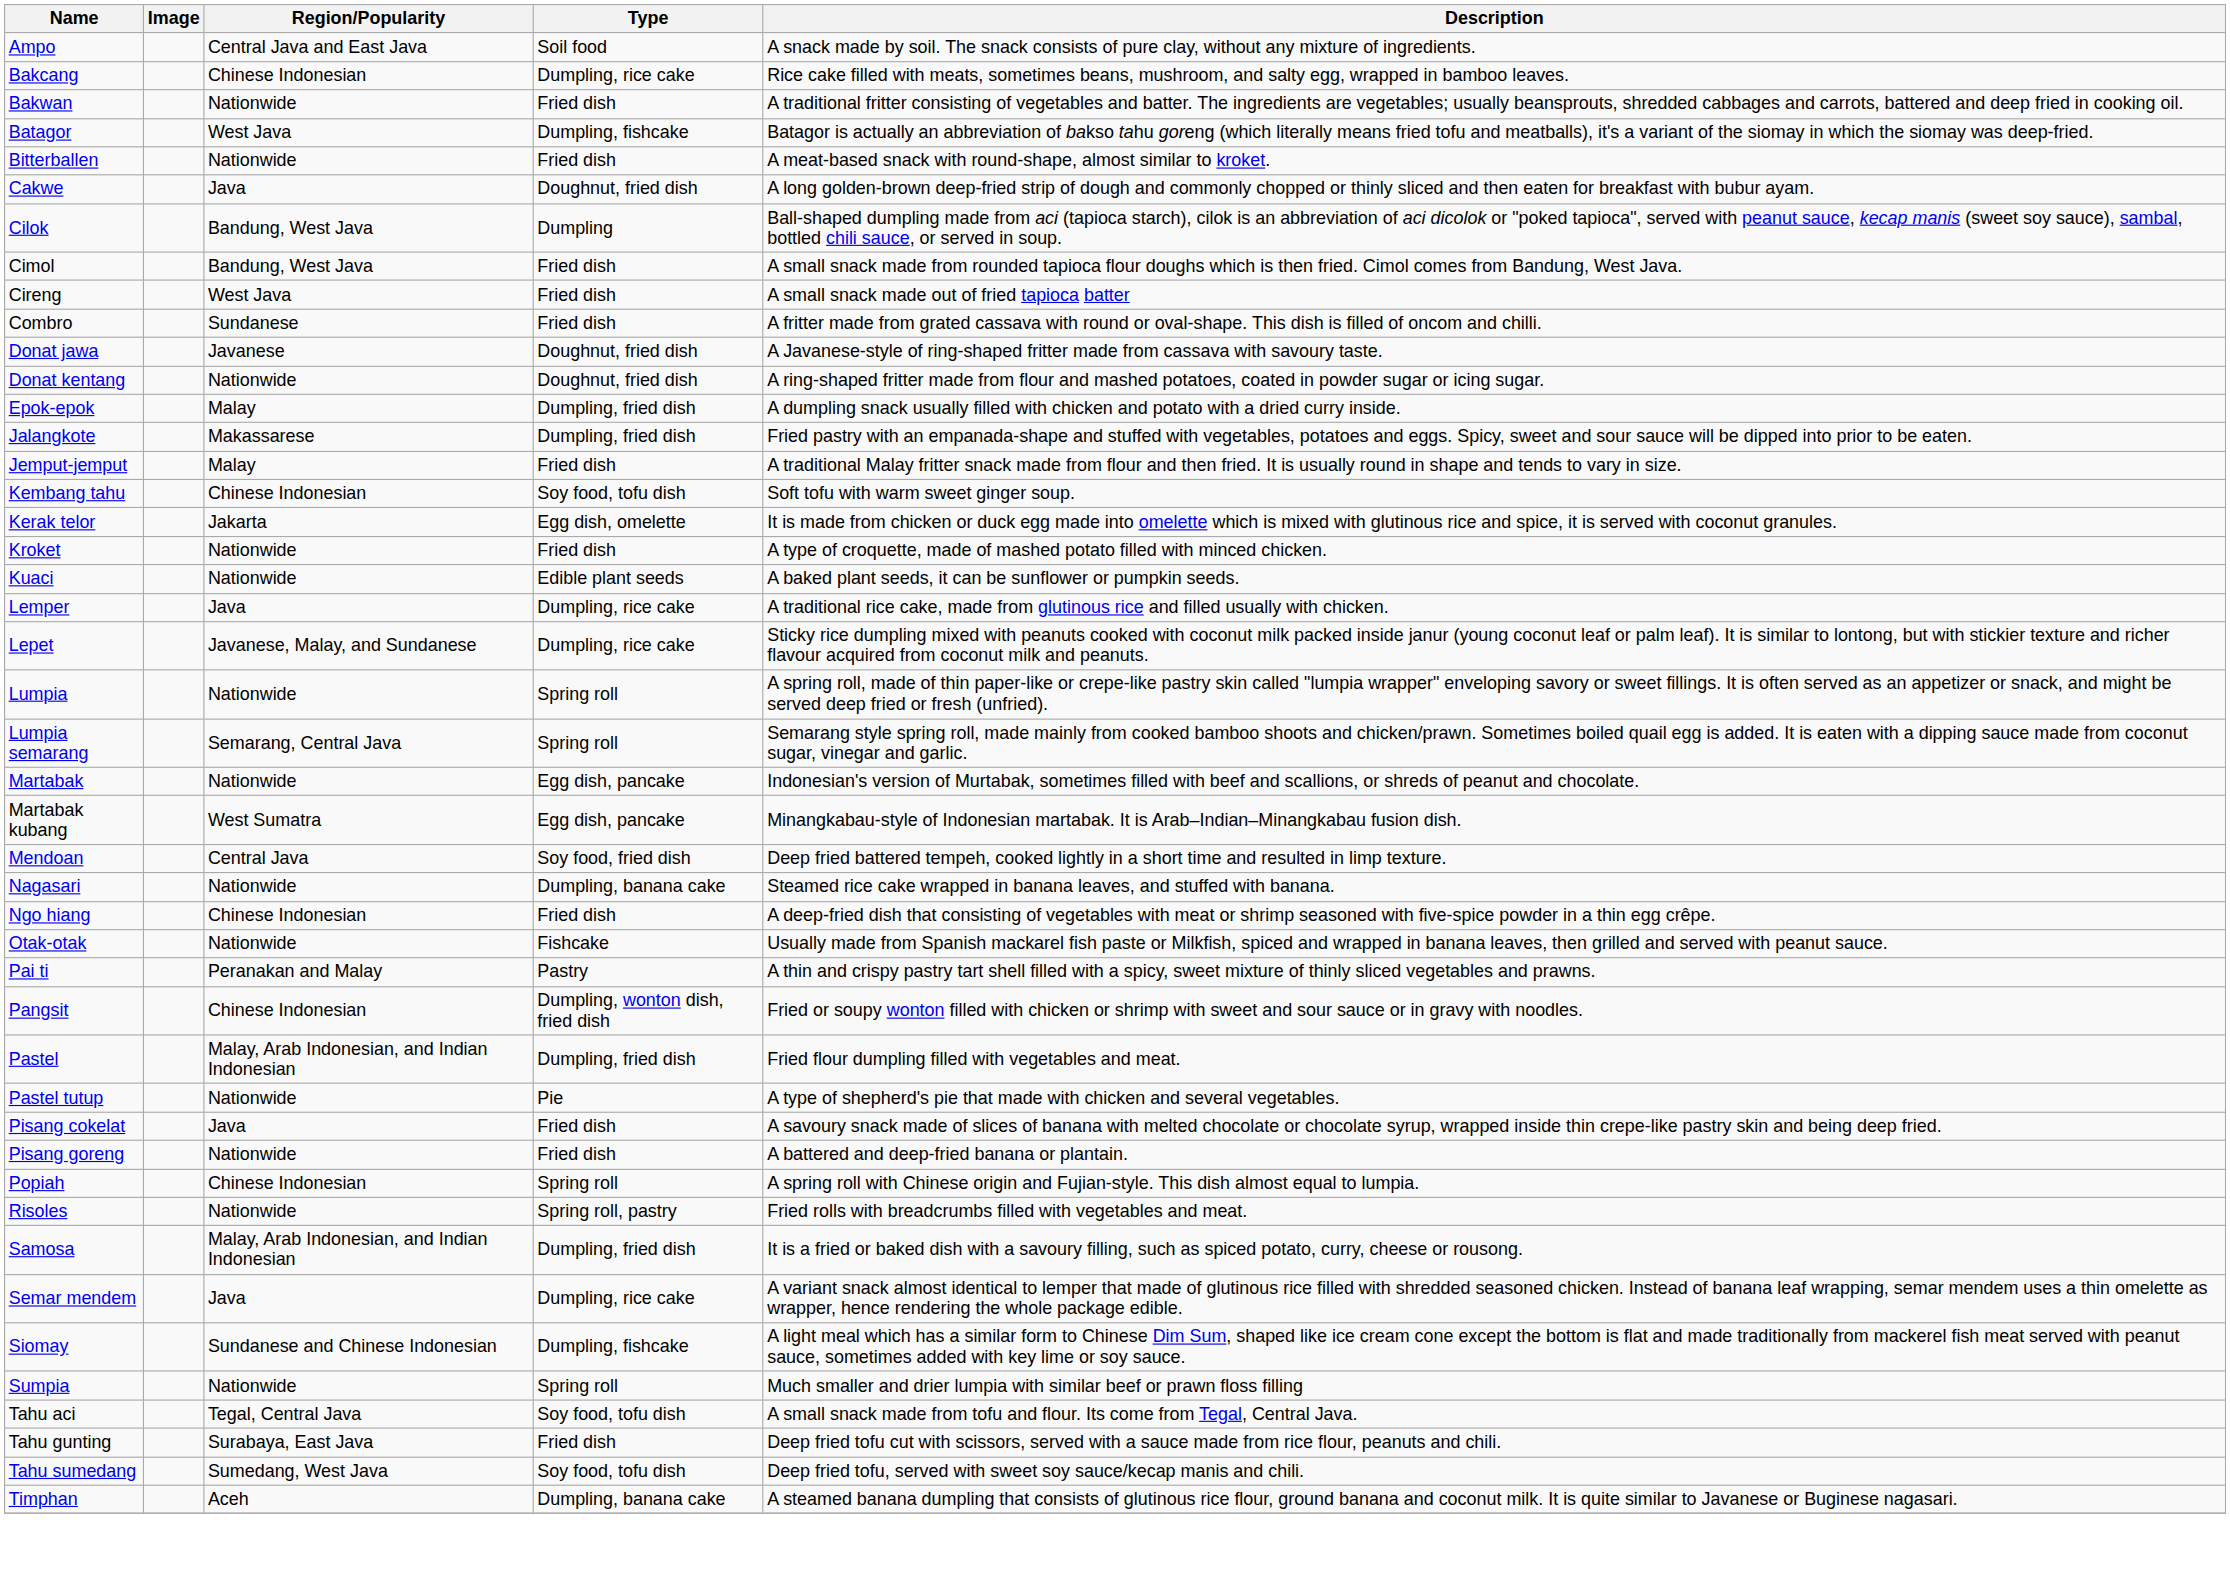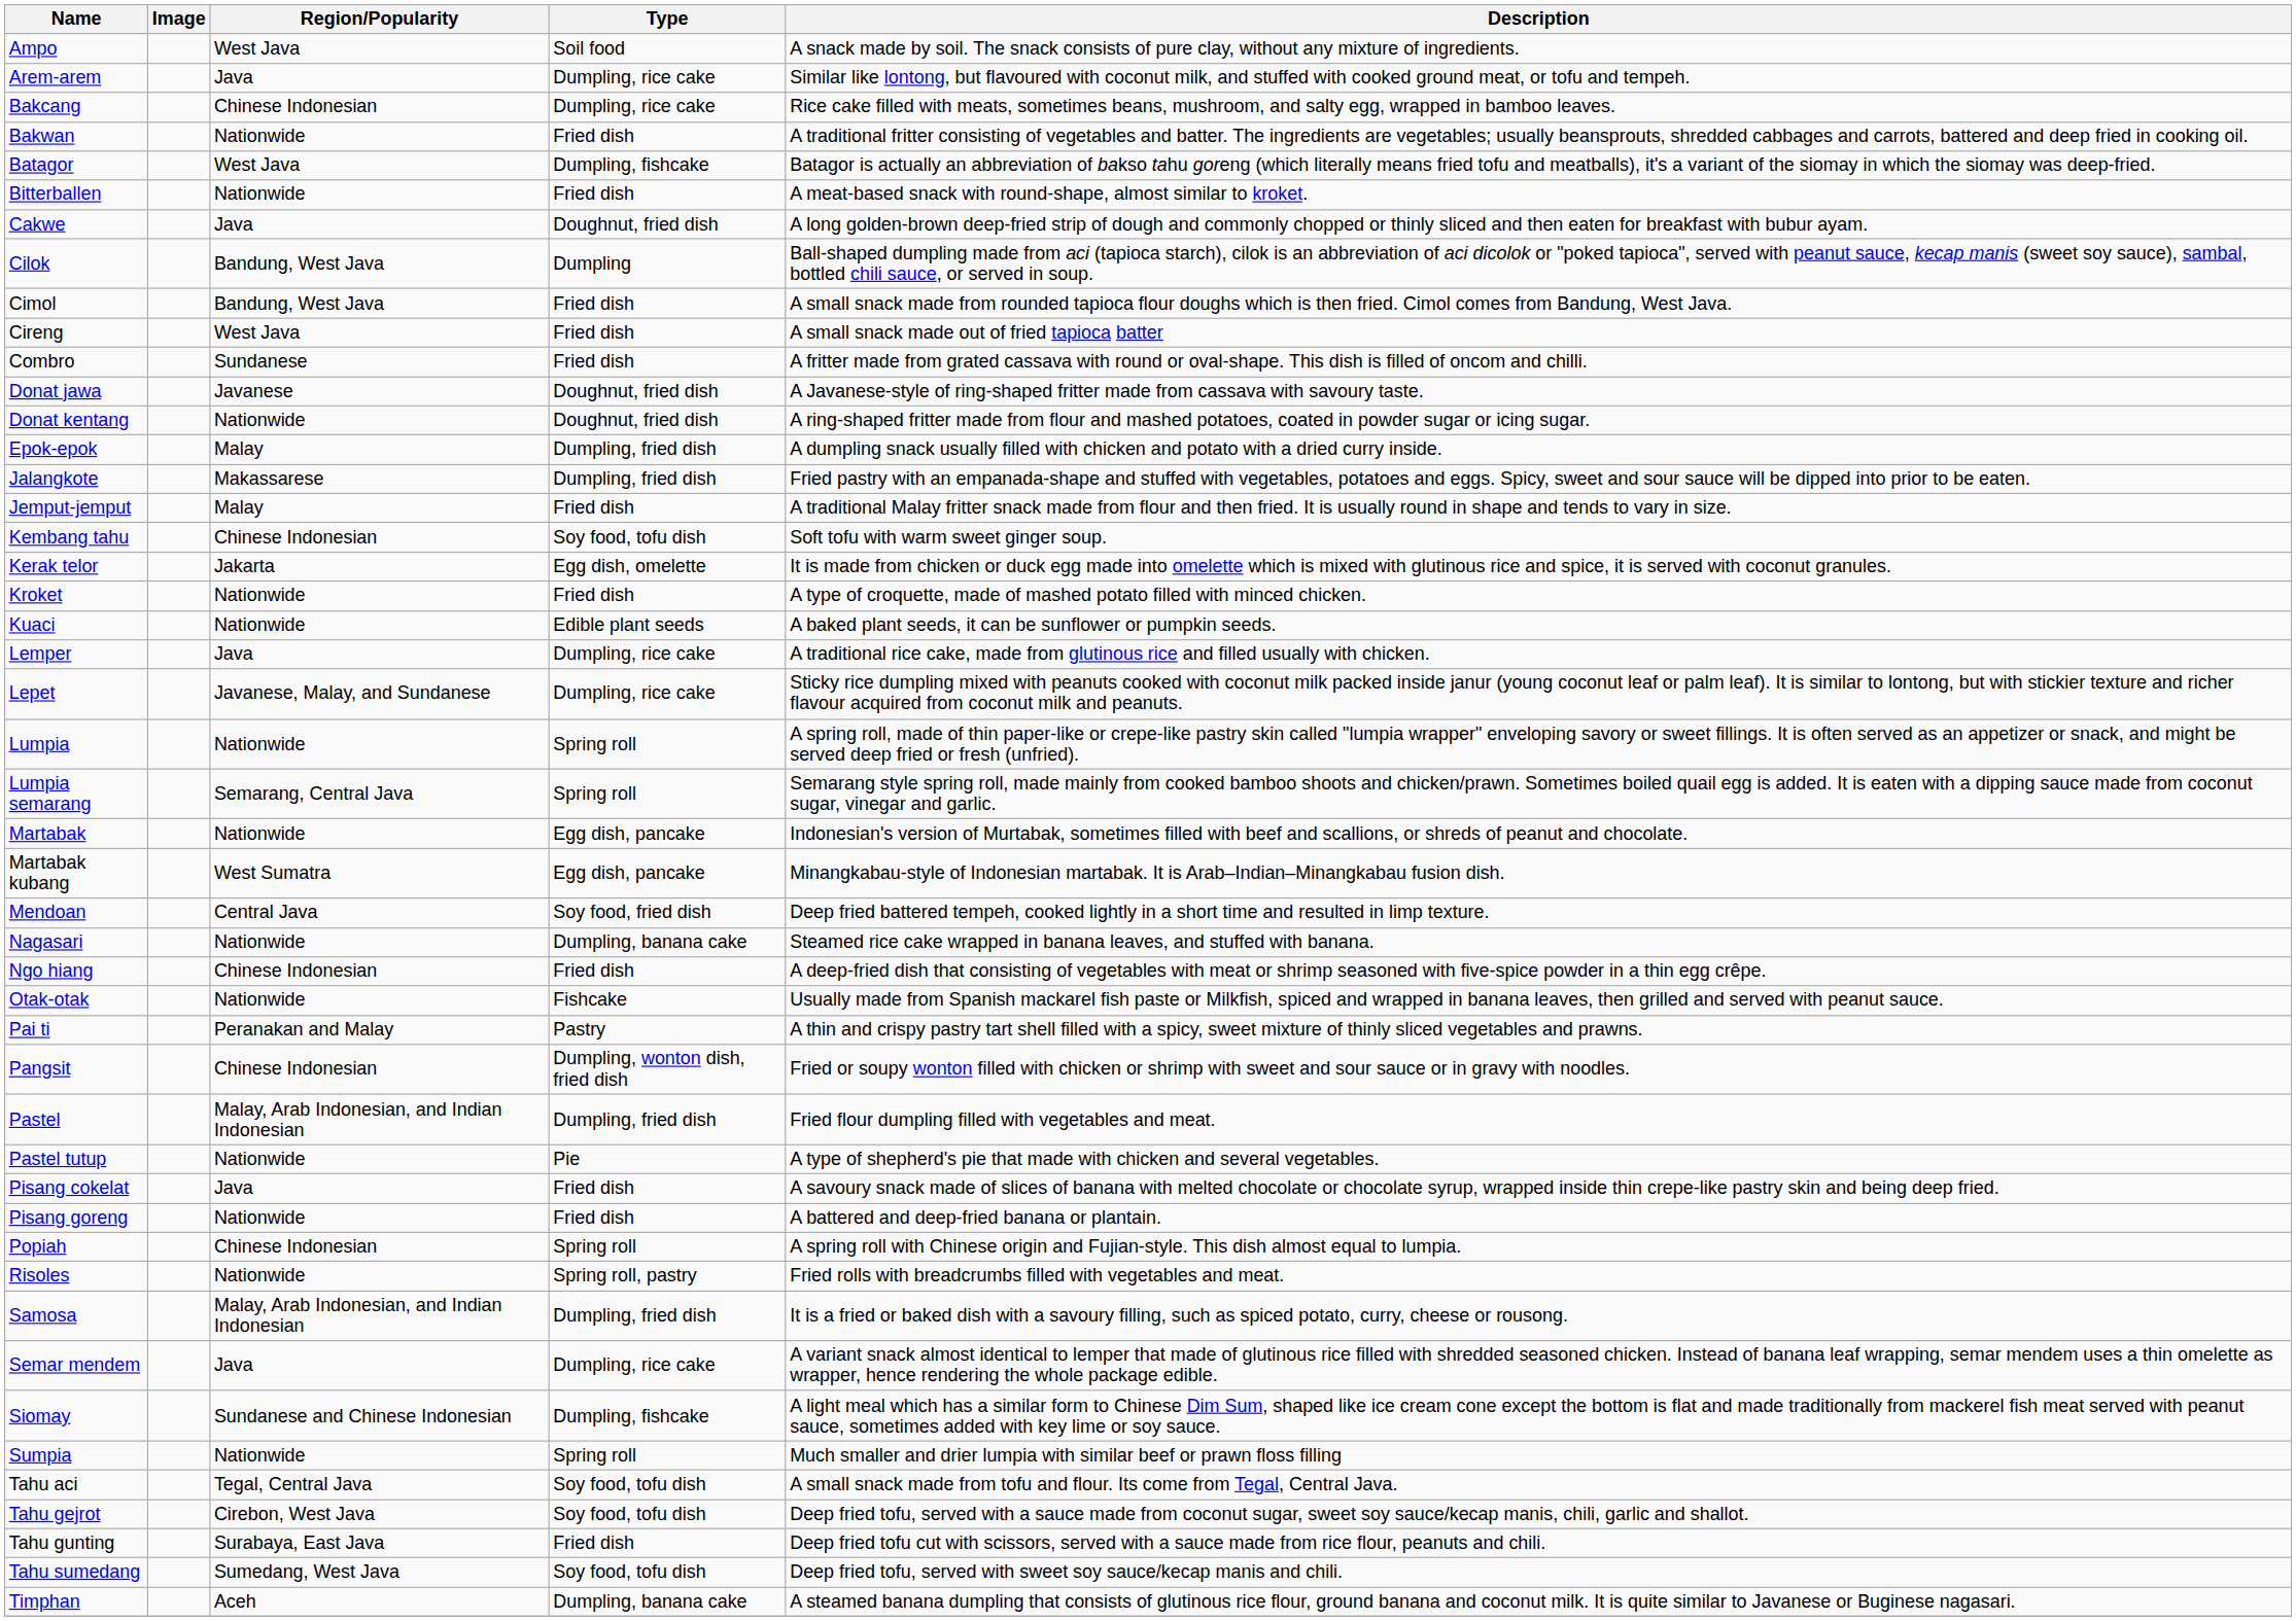Ampo | Region/Popularity: Central Java and East Java -> West Java
+ row: Arem-arem | Java | Dumpling, rice cake | Similar like lontong, but flavoured with coconut milk, and stuffed with cooked ground meat, or tofu and tempeh.
+ row: Tahu gejrot | Cirebon, West Java | Soy food, tofu dish | Deep fried tofu, served with a sauce made from coconut sugar, sweet soy sauce/kecap manis, chili, garlic and shallot.
